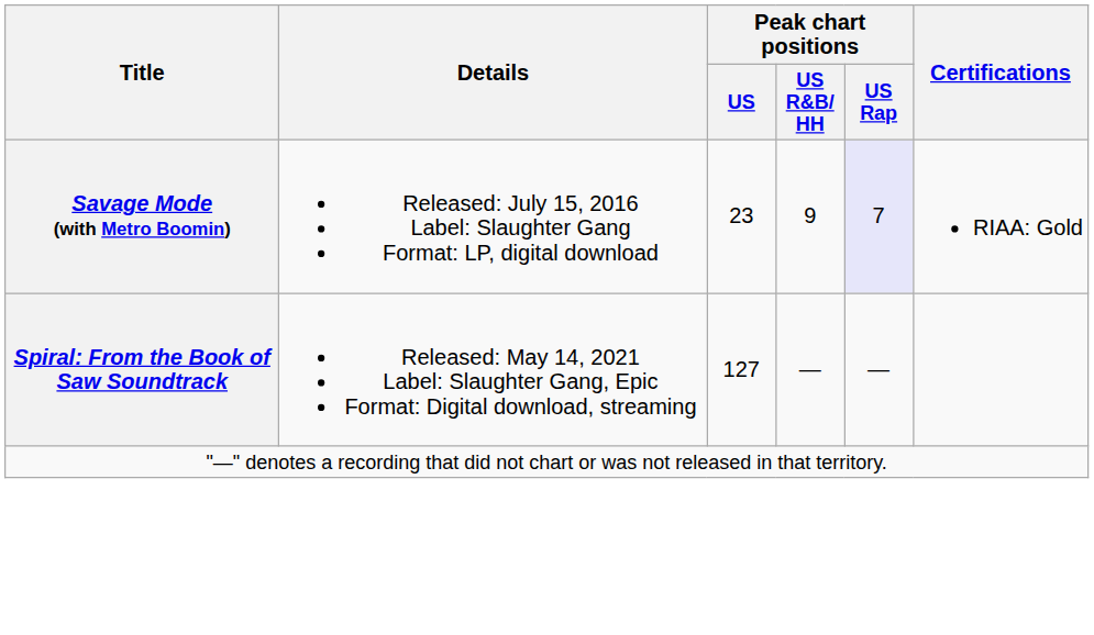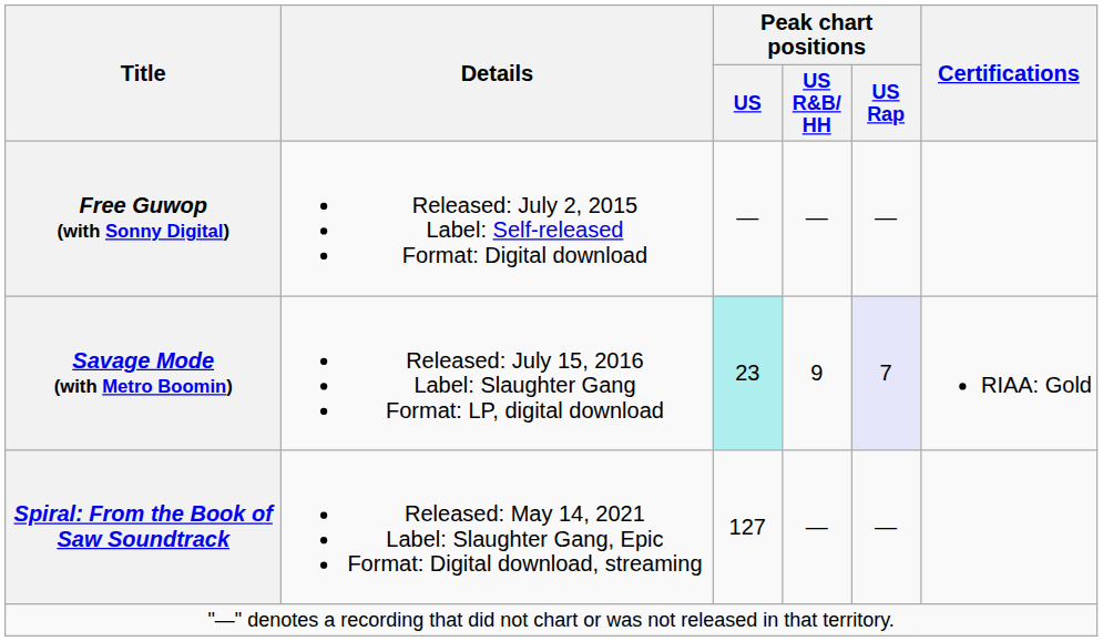+ row: Free Guwop (with Sonny Digital) | Released: July 2, 2015 Label: Self-released Format: Digital download | — | — | —
Savage Mode (with Metro Boomin) | Peak chart positions / US: no background -> paleturquoise background
